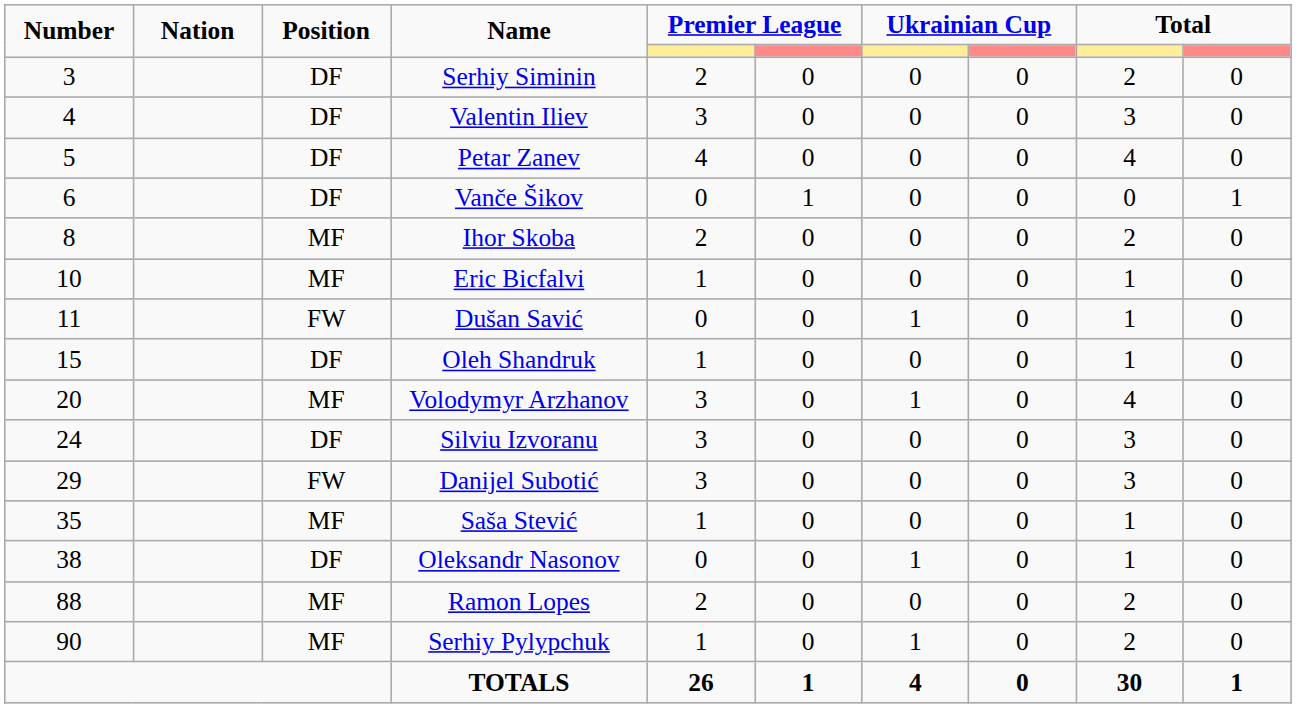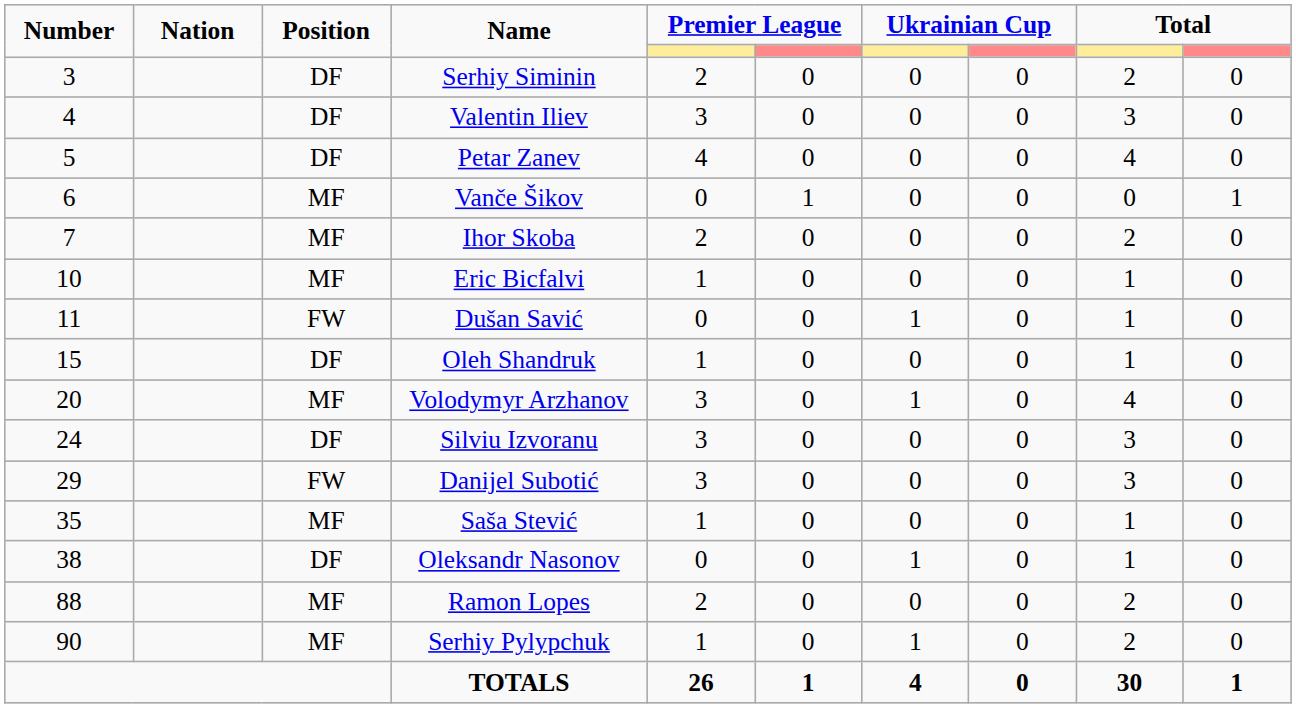Vanče Šikov | Position: DF -> MF
Ihor Skoba | Number: 8 -> 7
